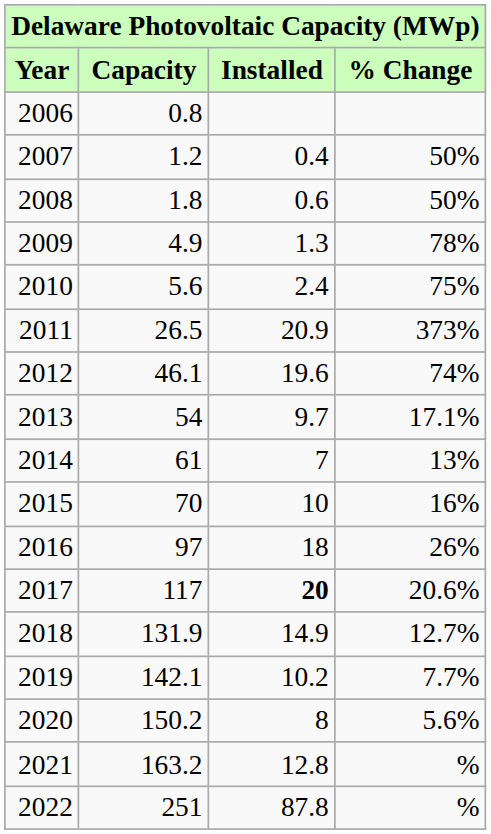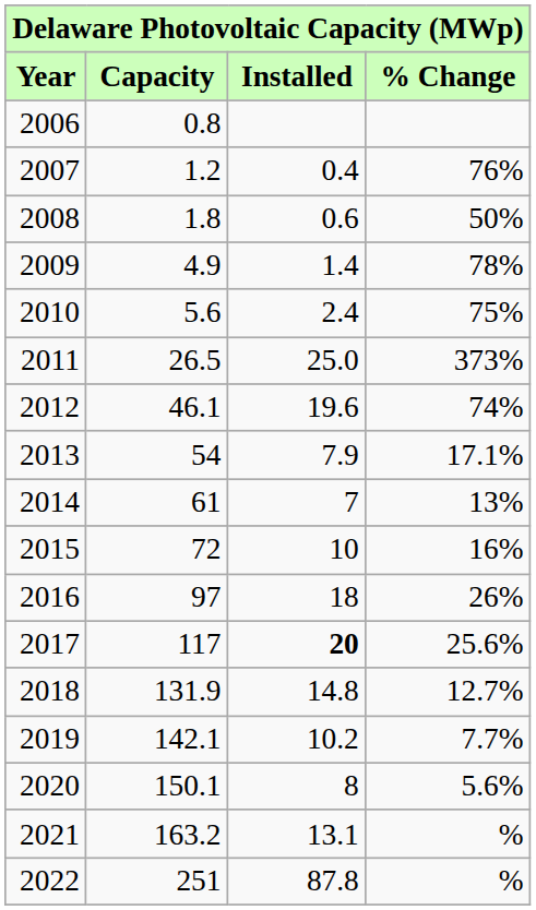2007 | % Change: 50% -> 76%
2009 | Installed: 1.3 -> 1.4
2011 | Installed: 20.9 -> 25.0
2013 | Installed: 9.7 -> 7.9
2015 | Capacity: 70 -> 72
2017 | % Change: 20.6% -> 25.6%
2018 | Installed: 14.9 -> 14.8
2020 | Capacity: 150.2 -> 150.1
2021 | Installed: 12.8 -> 13.1
